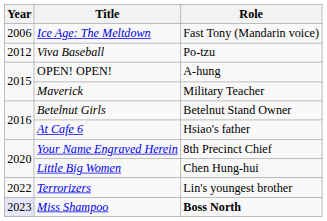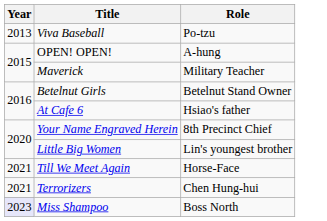- row: 2006 | Ice Age: The Meltdown | Fast Tony (Mandarin voice)
Viva Baseball | Year: 2012 -> 2013
Little Big Women | Role: Chen Hung-hui -> Lin's youngest brother
+ row: 2021 | Till We Meet Again | Horse-Face
Terrorizers | Year: 2022 -> 2021
Terrorizers | Role: Lin's youngest brother -> Chen Hung-hui
Miss Shampoo | Role: bold -> normal
